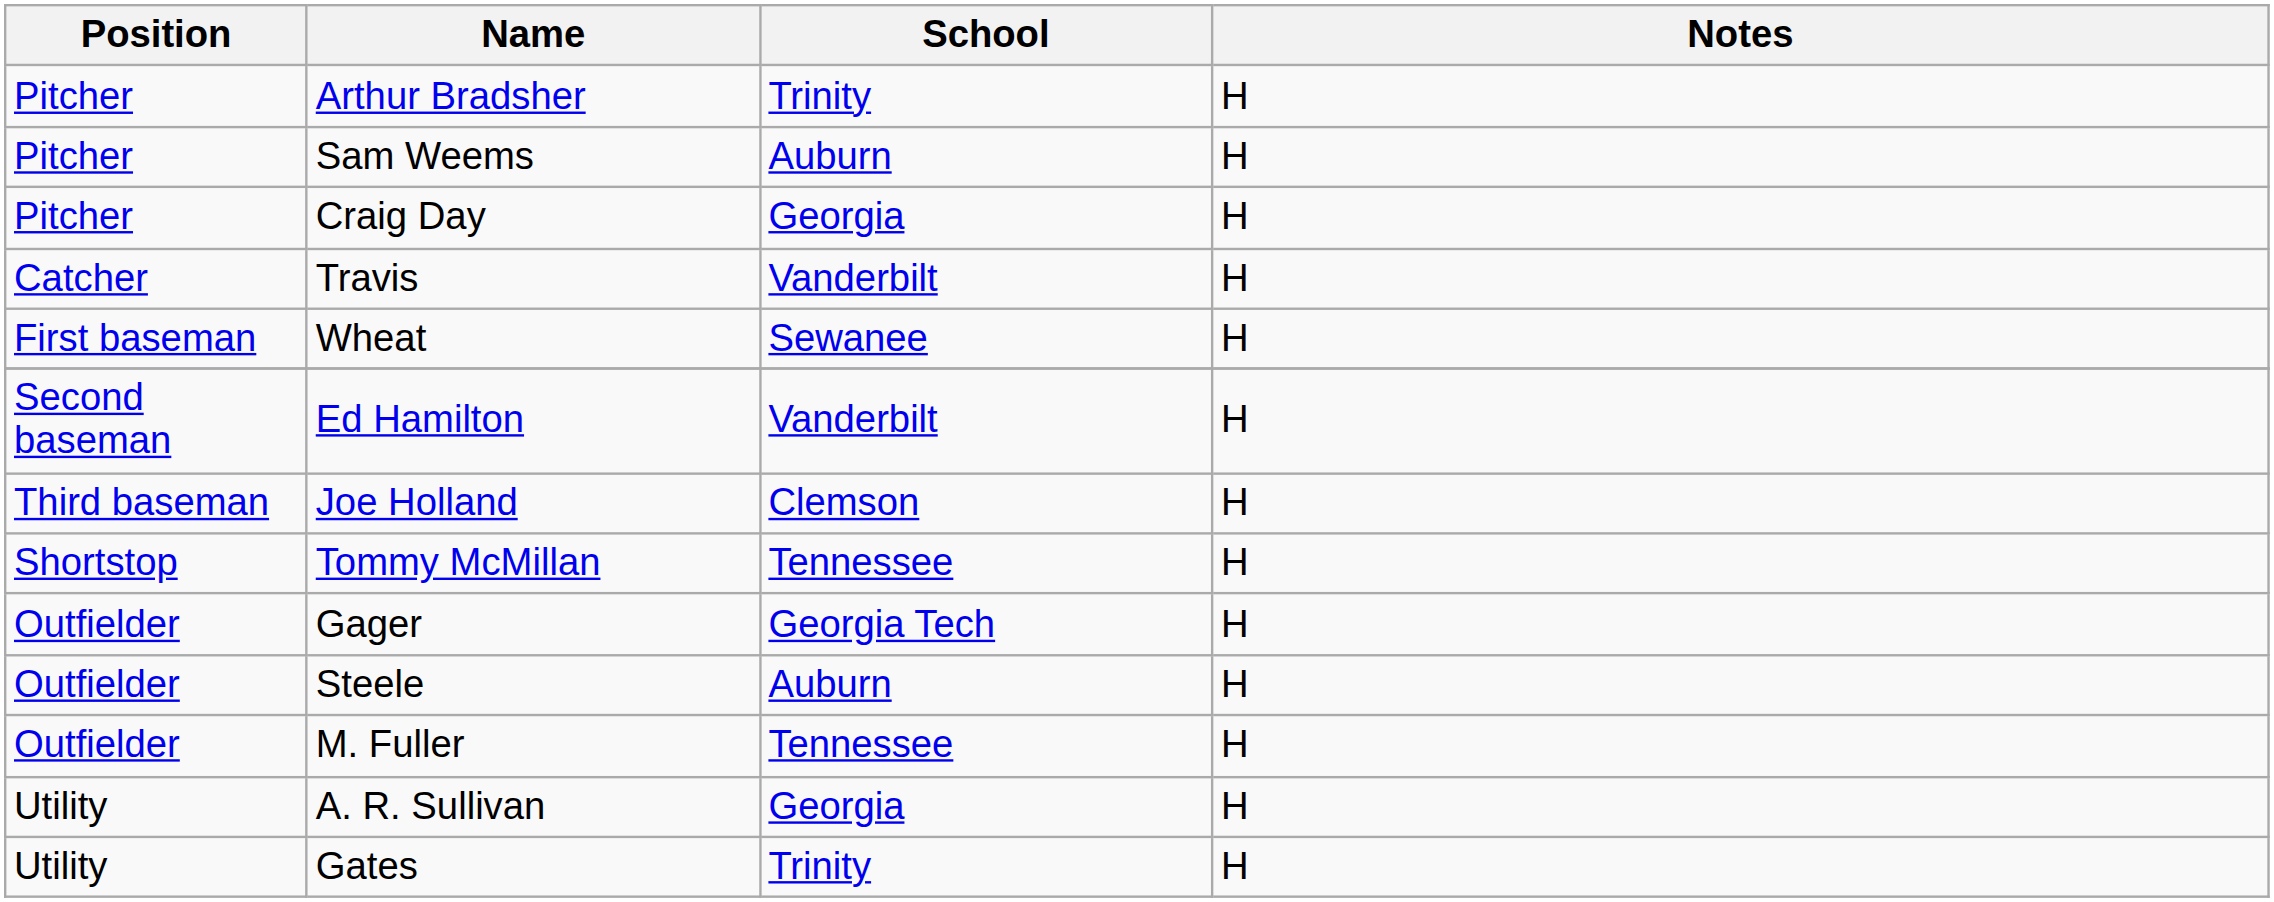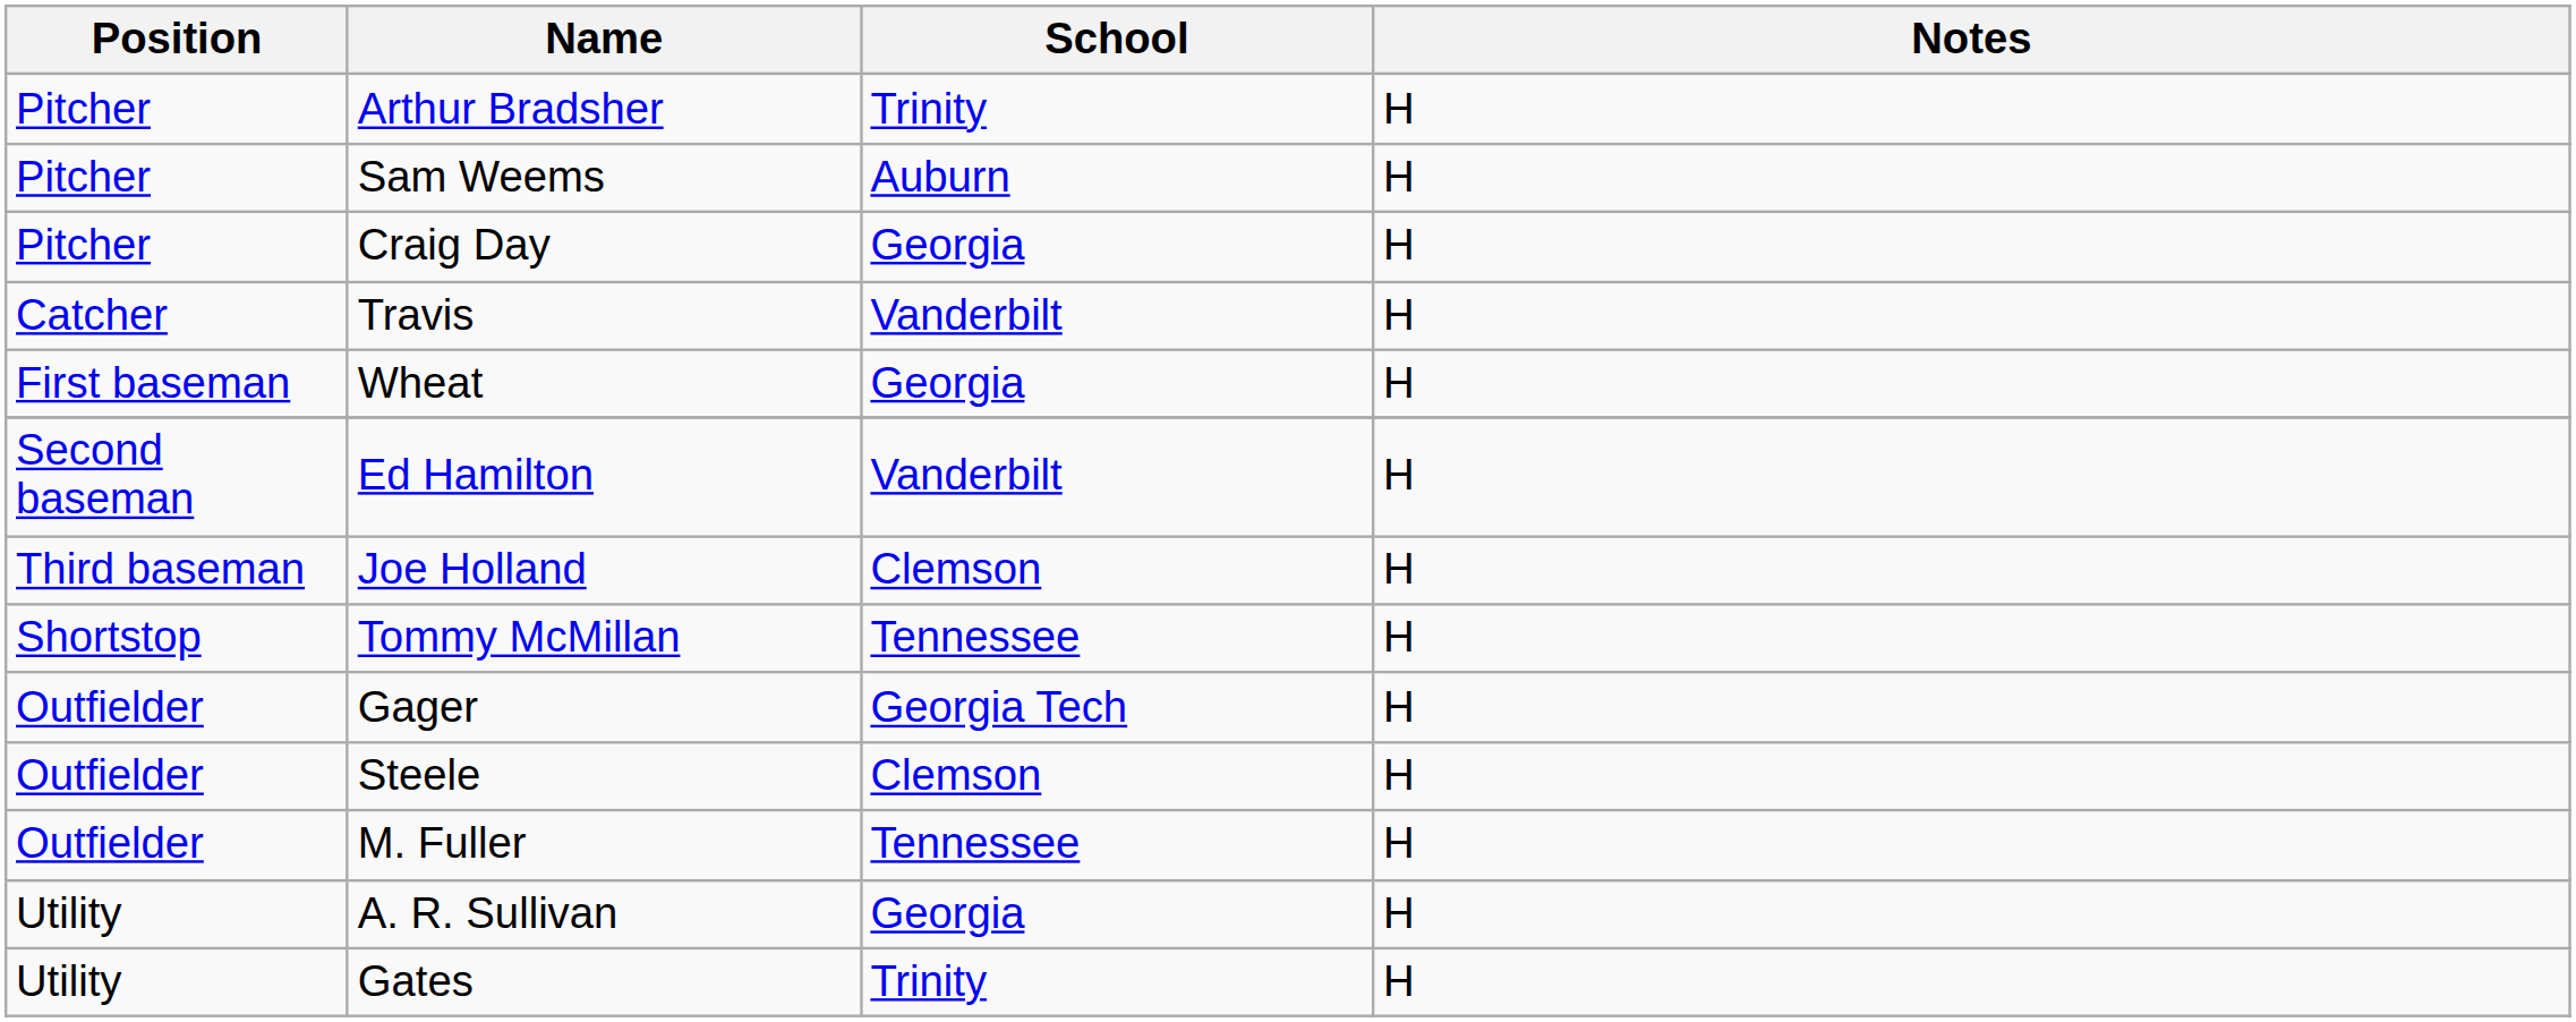Wheat | School: Sewanee -> Georgia
Steele | School: Auburn -> Clemson
